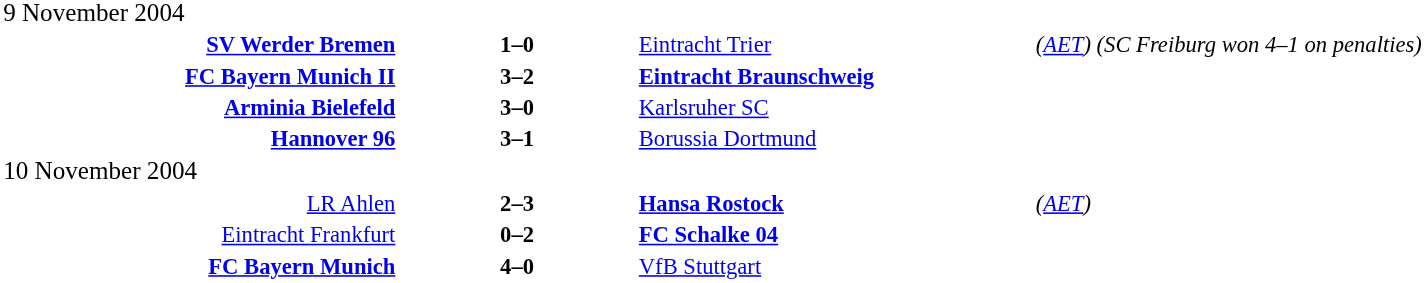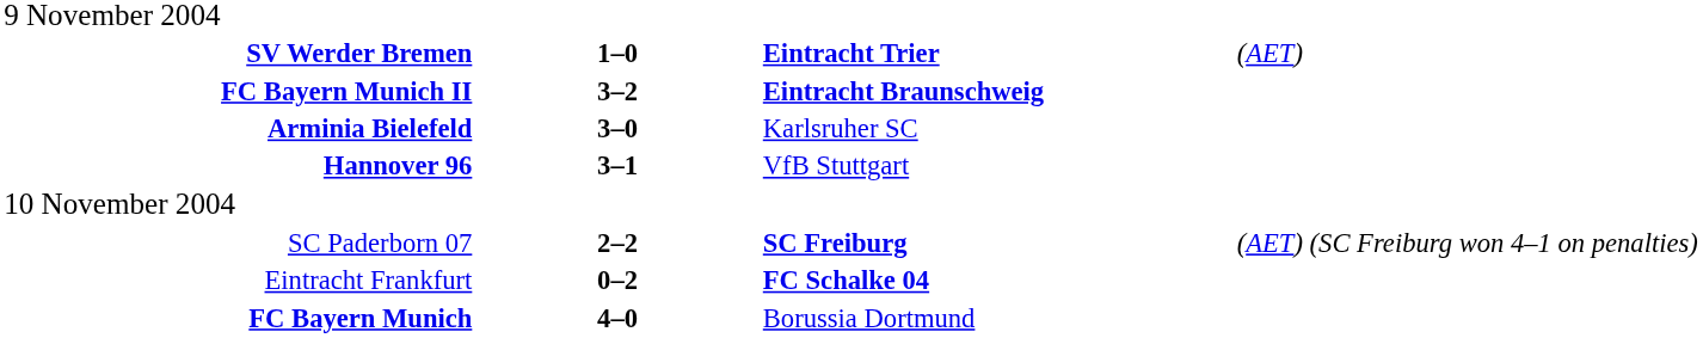SV Werder Bremen | column 3: normal -> bold
SV Werder Bremen | column 4: (AET) (SC Freiburg won 4–1 on penalties) -> (AET)
Hannover 96 | column 3: Borussia Dortmund -> VfB Stuttgart
+ row: SC Paderborn 07 | 2–2 | SC Freiburg | (AET) (SC Freiburg won 4–1 on penalties)
- row: LR Ahlen | 2–3 | Hansa Rostock | (AET)
FC Bayern Munich | column 3: VfB Stuttgart -> Borussia Dortmund
